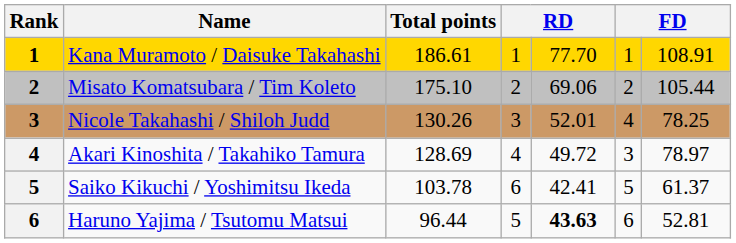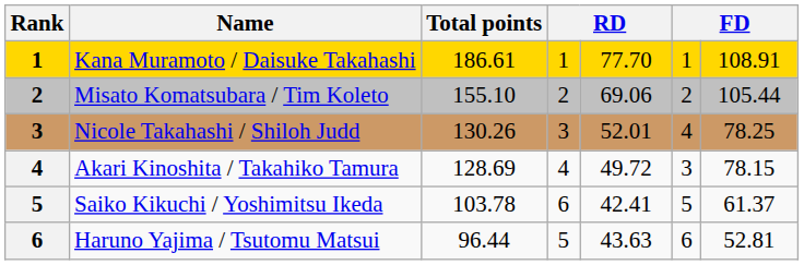Misato Komatsubara / Tim Koleto | Total points: 175.10 -> 155.10
Akari Kinoshita / Takahiko Tamura | column 7: 78.97 -> 78.15
Haruno Yajima / Tsutomu Matsui | column 5: bold -> normal
